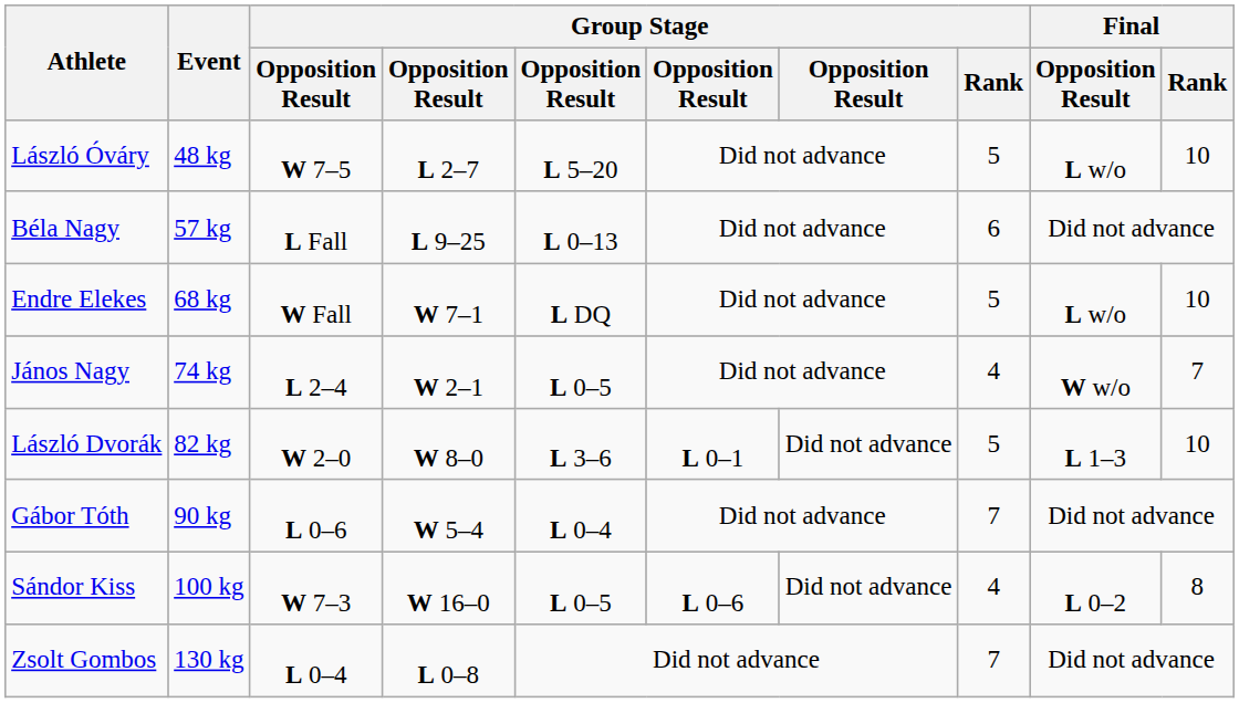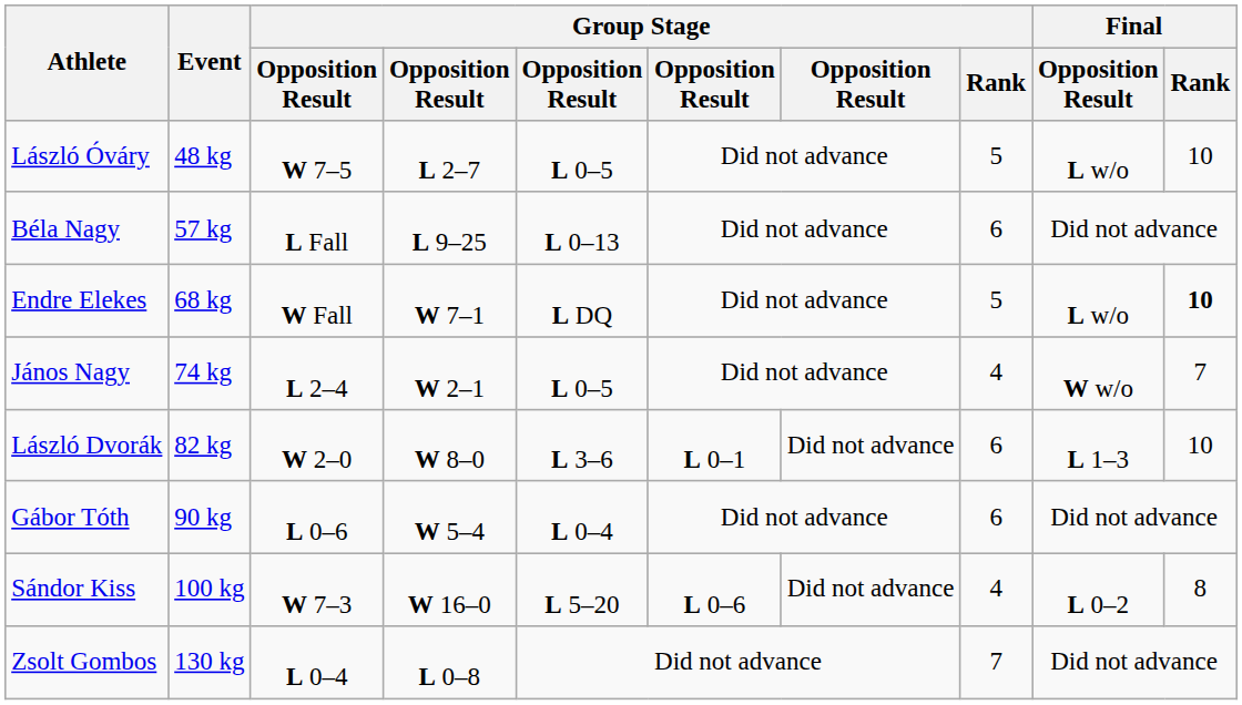László Óváry | column 5: L 5–20 -> L 0–5
Endre Elekes | Final / Rank: normal -> bold
László Dvorák | Group Stage / Rank: 5 -> 6
Gábor Tóth | Group Stage / Rank: 7 -> 6
Sándor Kiss | column 5: L 0–5 -> L 5–20
